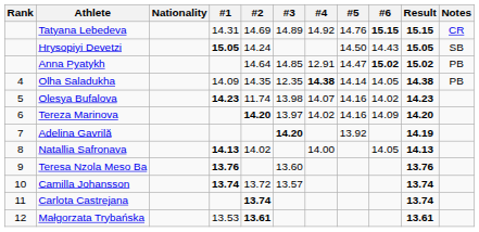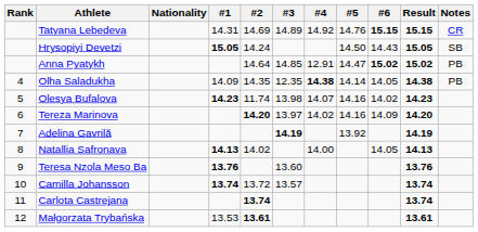Adelina Gavrilă | #3: 14.20 -> 14.19
